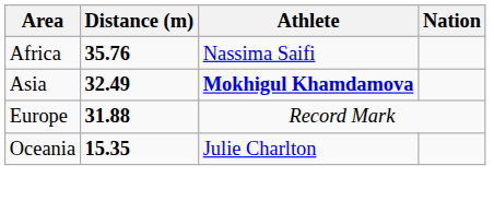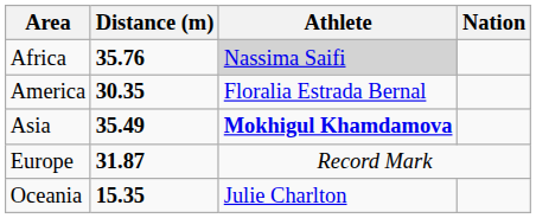Africa | Athlete: no background -> lightgrey background
+ row: America | 30.35 | Floralia Estrada Bernal
Asia | Distance (m): 32.49 -> 35.49
Europe | Distance (m): 31.88 -> 31.87
